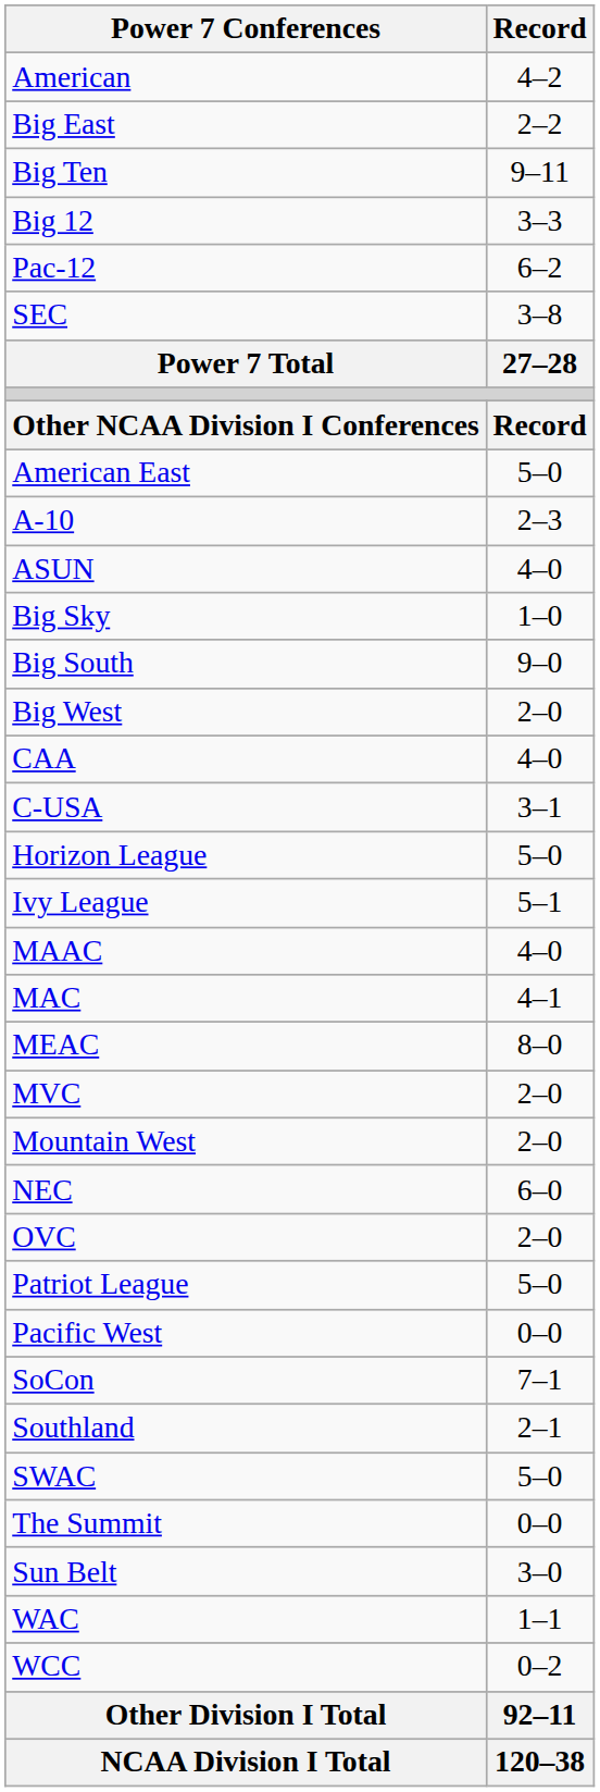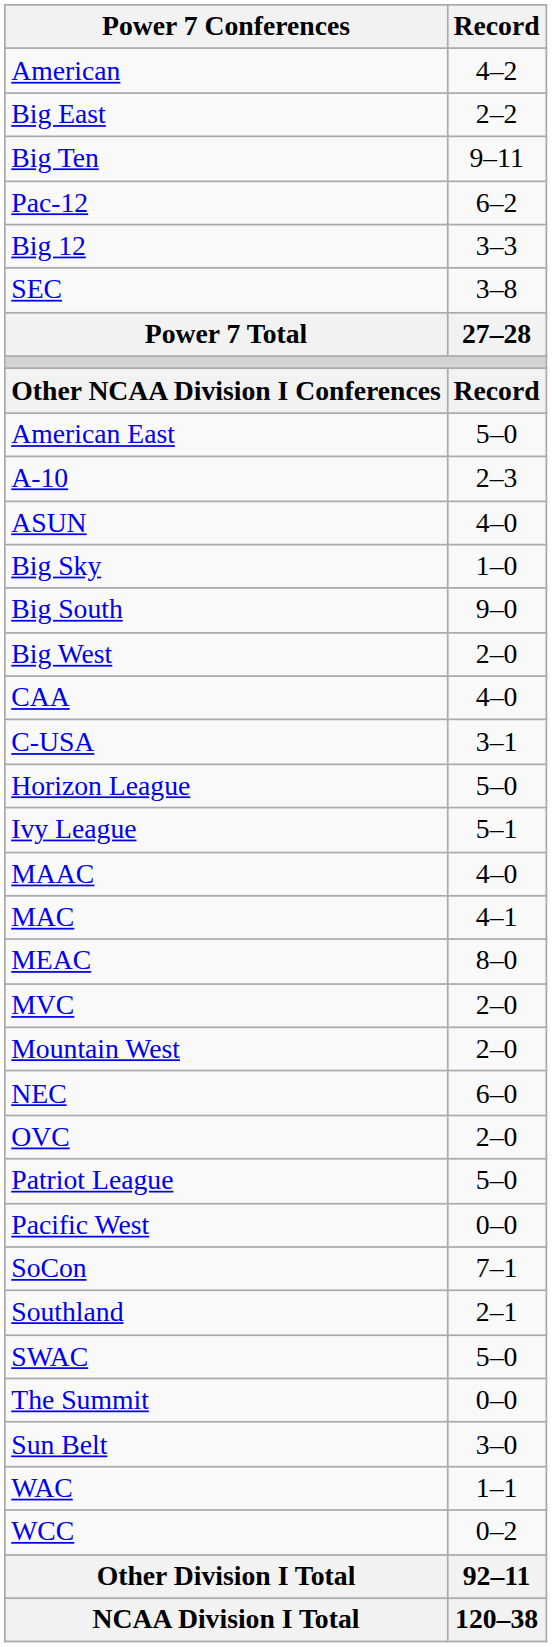rows swapped: Big 12 <-> Pac-12
